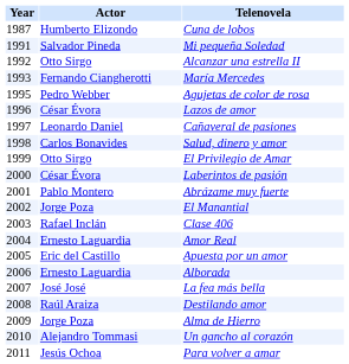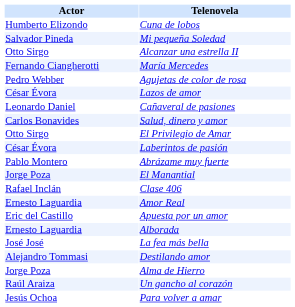- column: Year | 1987 | 1991 | 1992 | 1993 | 1995 | 1996 | 1997 | 1998 | 1999 | 2000 | 2001 | 2002 | 2003 | 2004 | 2005 | 2006 | 2007 | 2008 | 2009 | 2010 | 2011
Destilando amor | Actor: Raúl Araiza -> Alejandro Tommasi
Un gancho al corazón | Actor: Alejandro Tommasi -> Raúl Araiza
